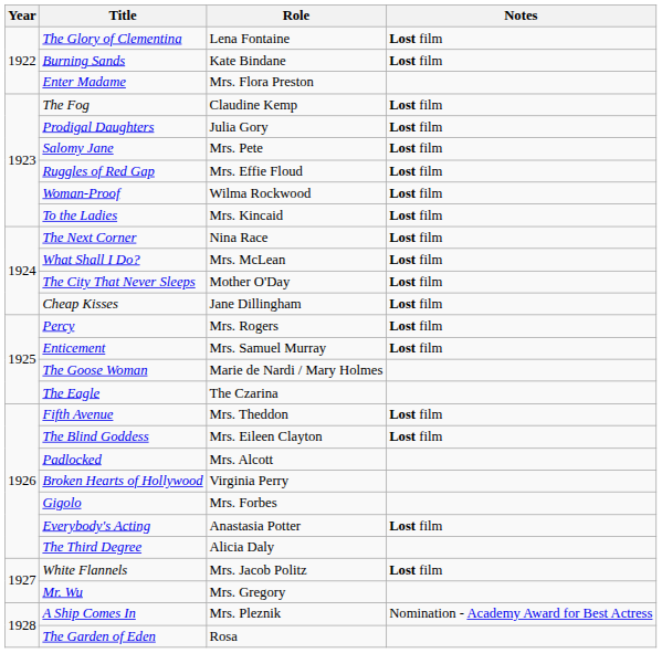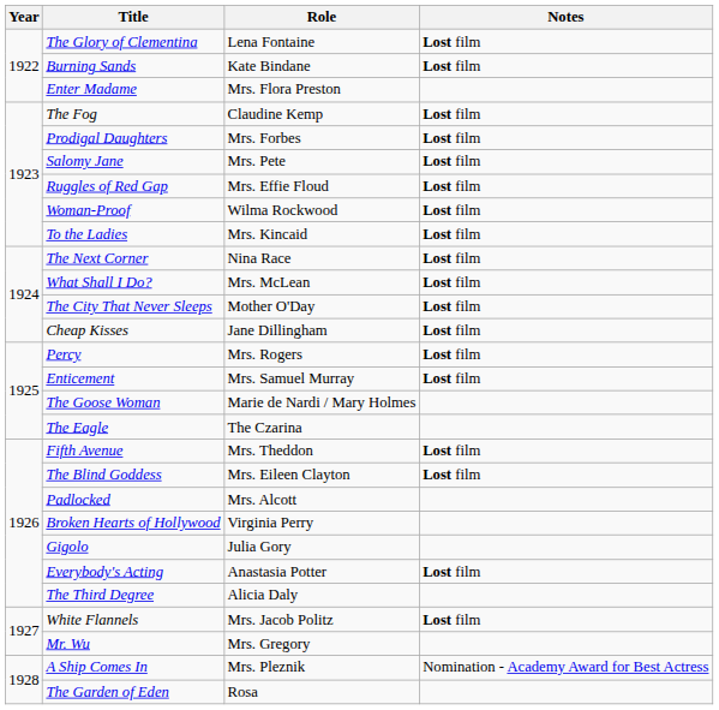Prodigal Daughters | Role: Julia Gory -> Mrs. Forbes
Gigolo | Role: Mrs. Forbes -> Julia Gory
